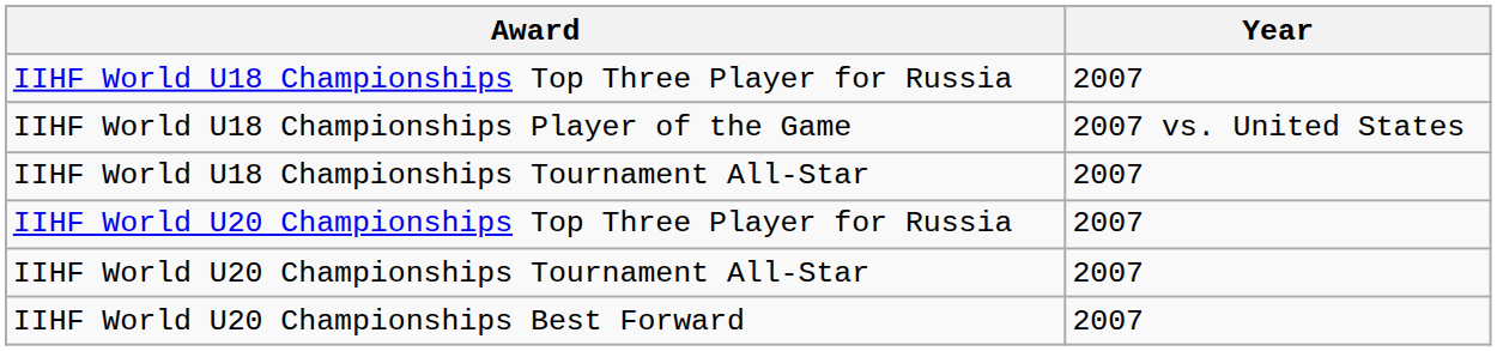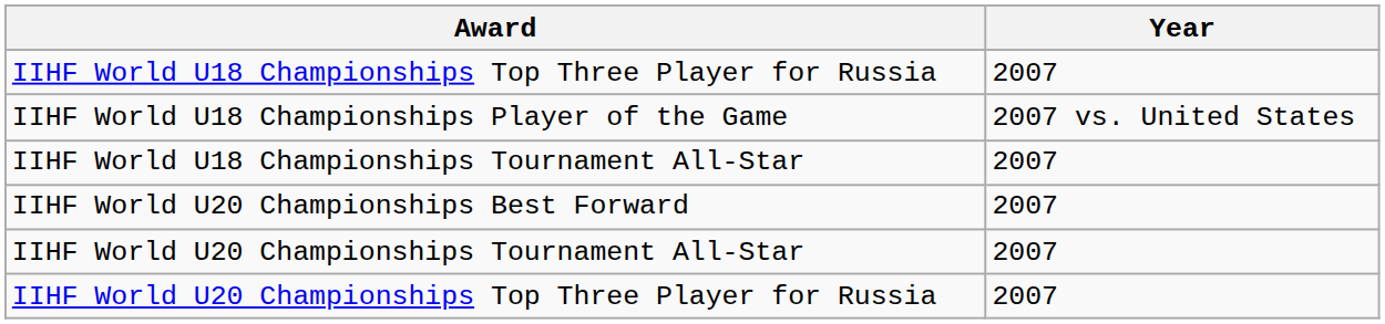rows swapped: IIHF World U20 Championships Top Three Player for Russia <-> IIHF World U20 Championships Best Forward
